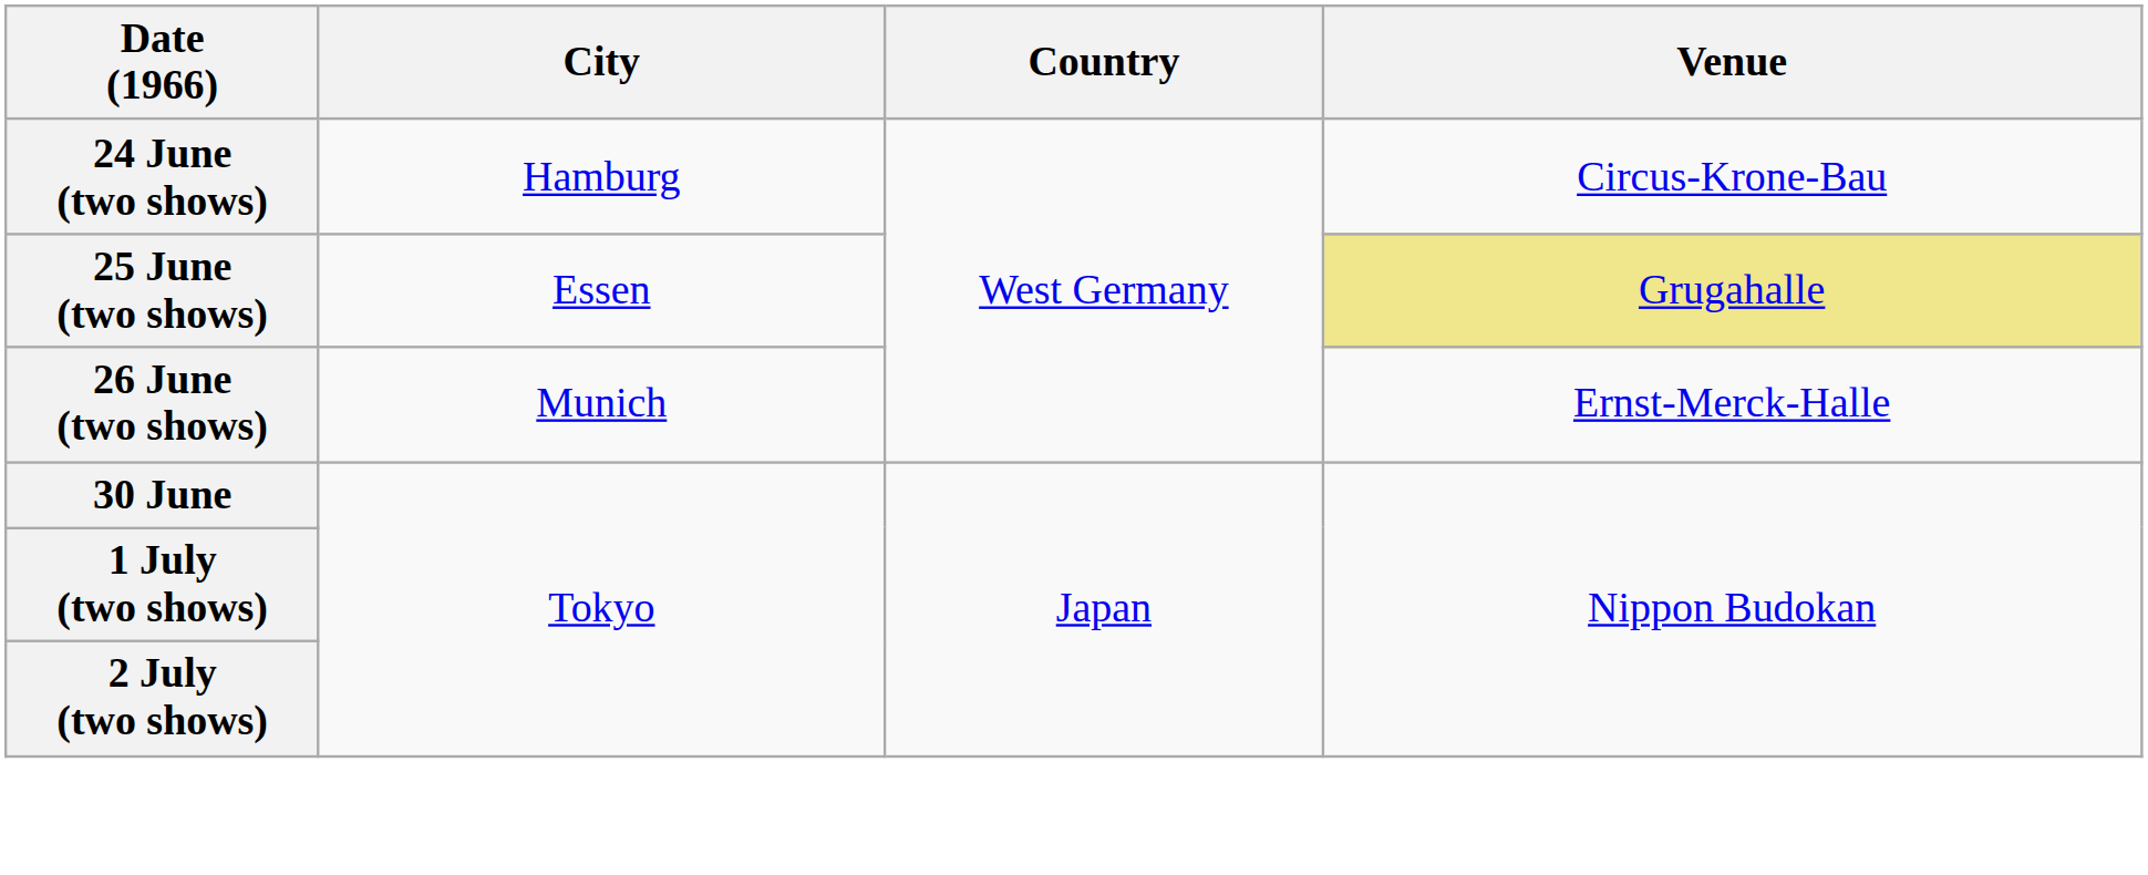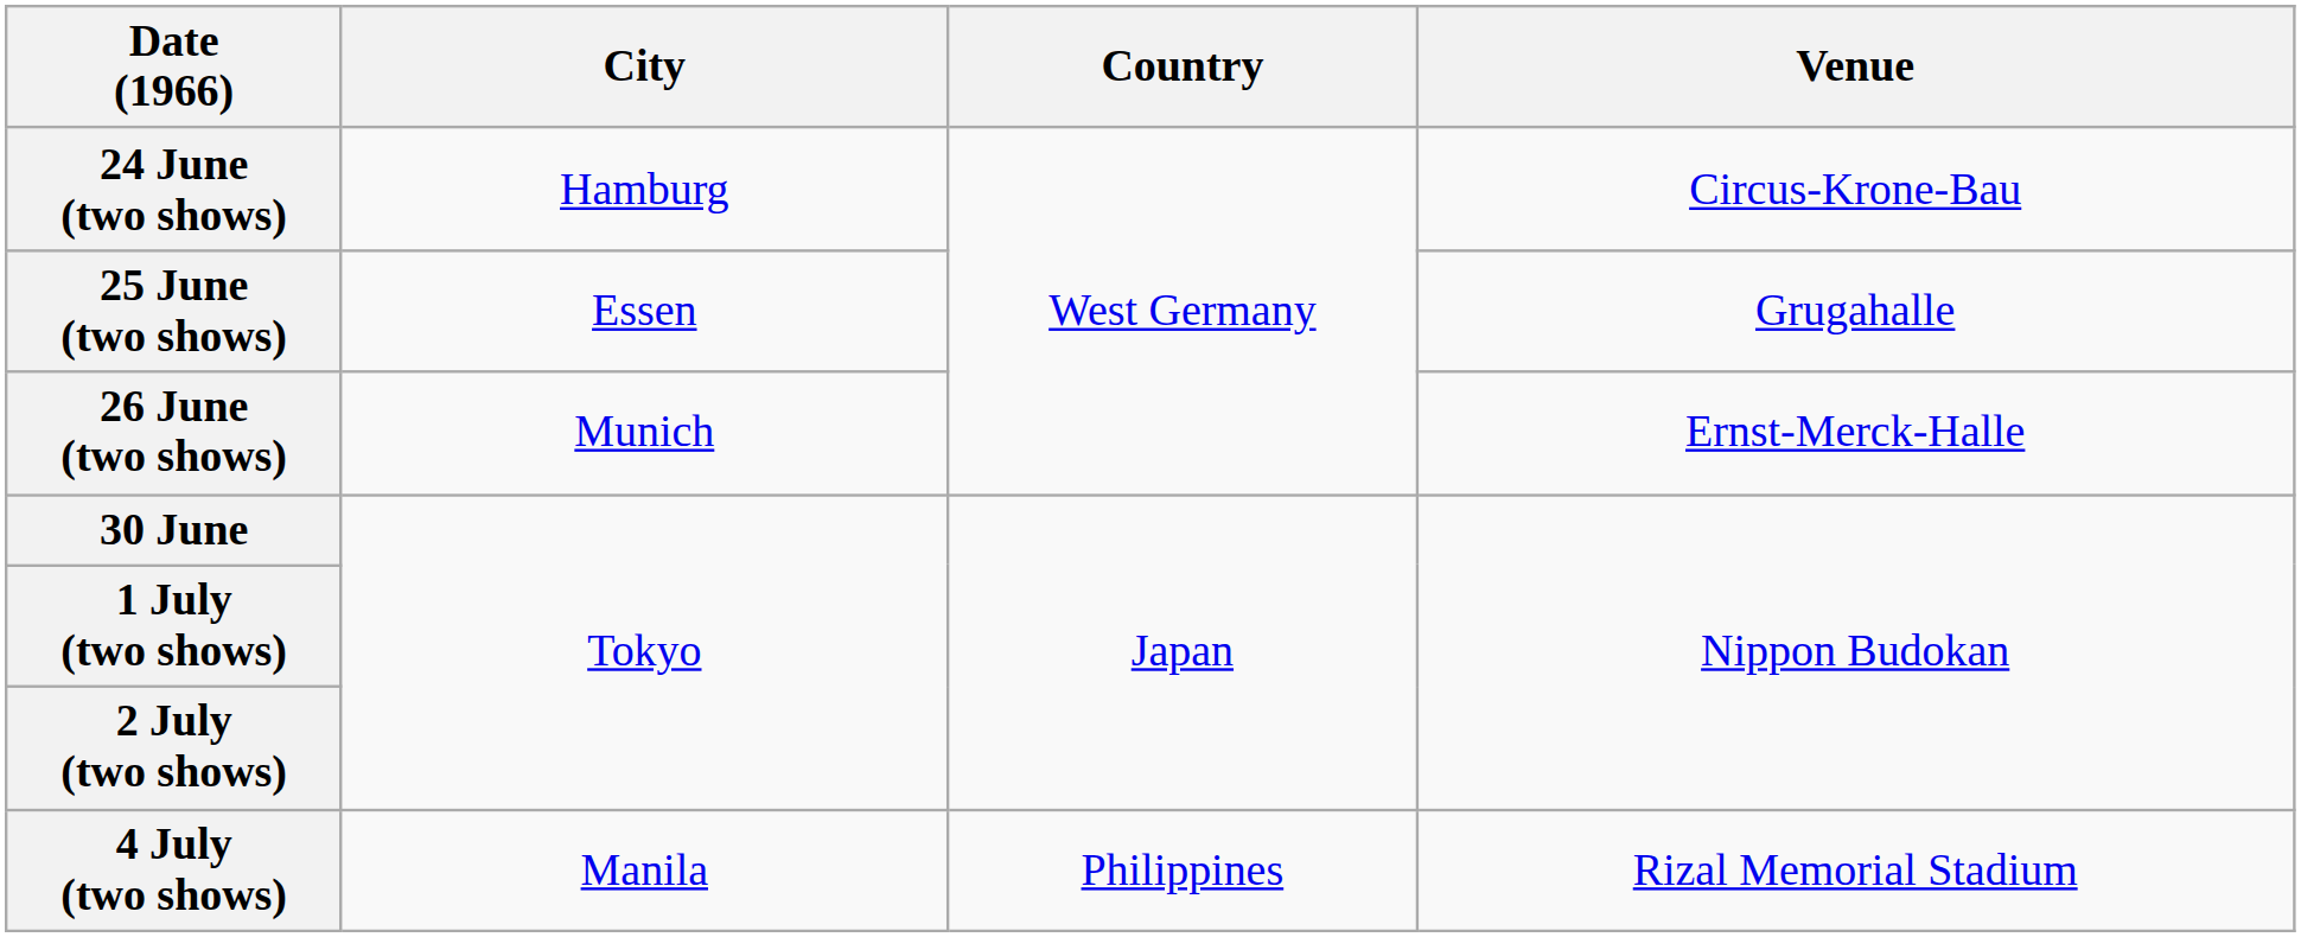25 June (two shows) | Venue: khaki background -> no background
+ row: 4 July (two shows) | Manila | Philippines | Rizal Memorial Stadium
